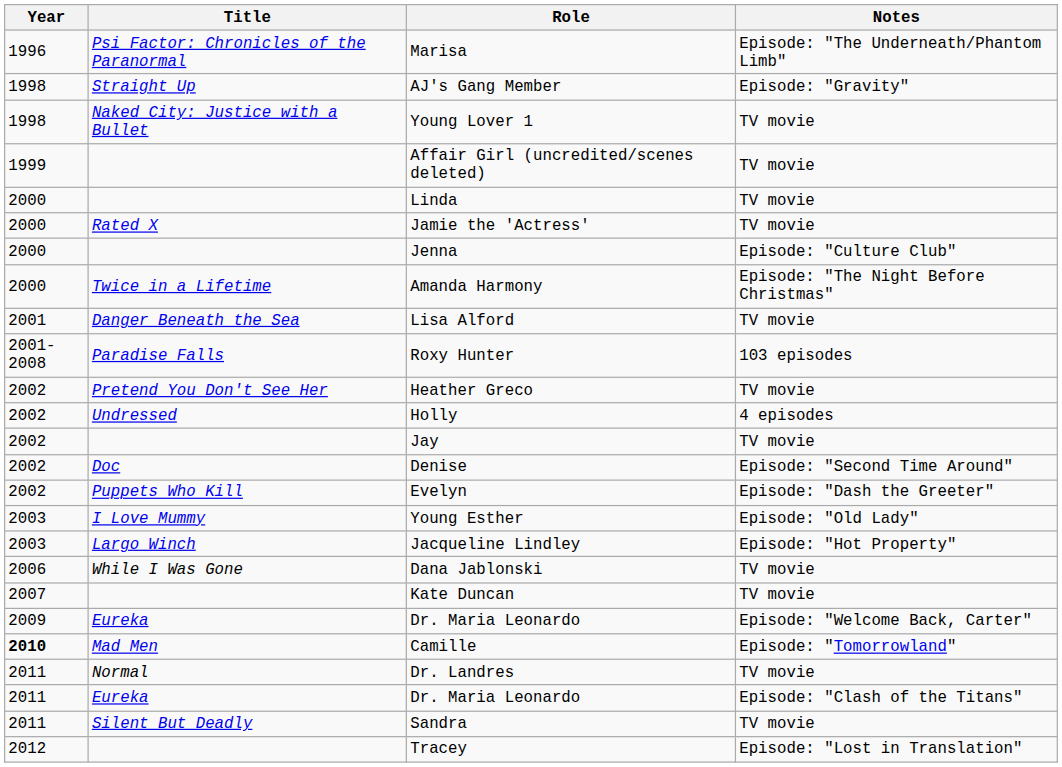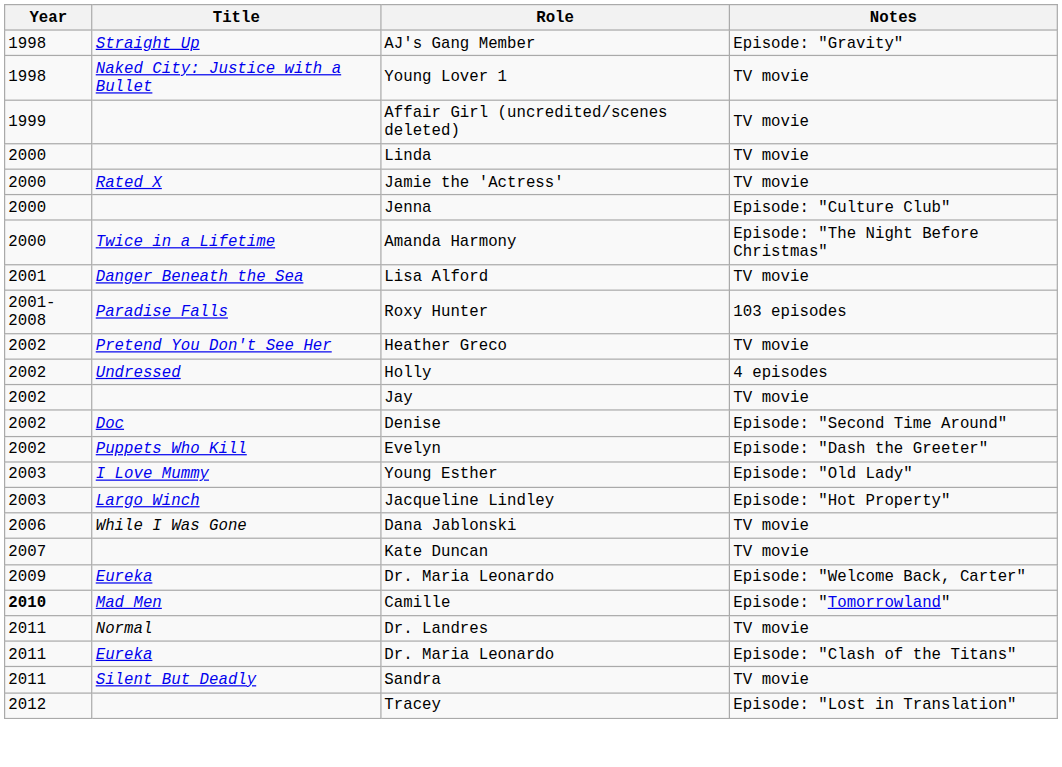- row: 1996 | Psi Factor: Chronicles of the Paranormal | Marisa | Episode: "The Underneath/Phantom Limb"
